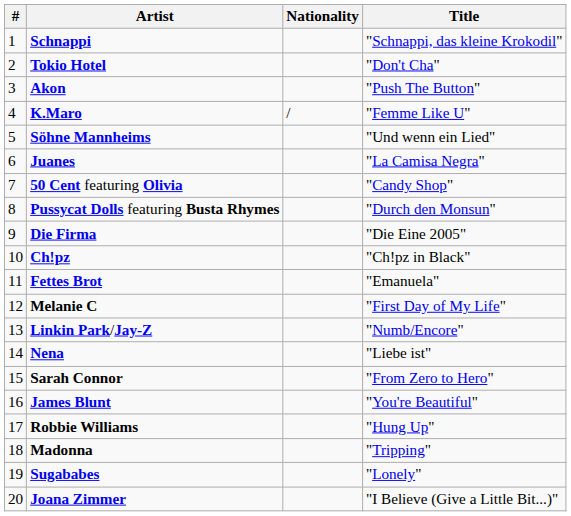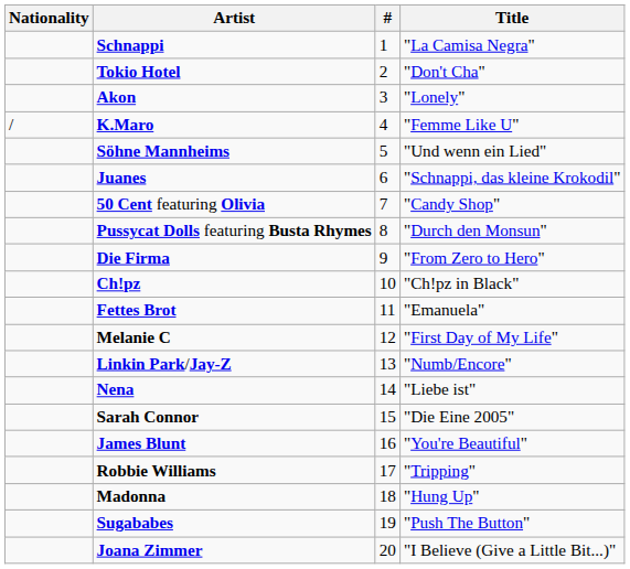columns swapped: # <-> Nationality
Schnappi | Title: "Schnappi, das kleine Krokodil" -> "La Camisa Negra"
Akon | Title: "Push The Button" -> "Lonely"
Juanes | Title: "La Camisa Negra" -> "Schnappi, das kleine Krokodil"
Die Firma | Title: "Die Eine 2005" -> "From Zero to Hero"
Sarah Connor | Title: "From Zero to Hero" -> "Die Eine 2005"
Robbie Williams | Title: "Hung Up" -> "Tripping"
Madonna | Title: "Tripping" -> "Hung Up"
Sugababes | Title: "Lonely" -> "Push The Button"
